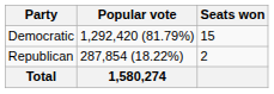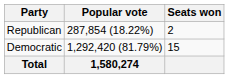rows swapped: Democratic <-> Republican
